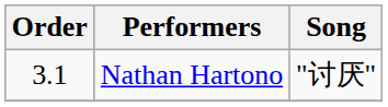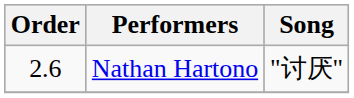Nathan Hartono | Order: 3.1 -> 2.6
